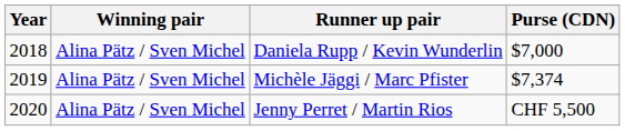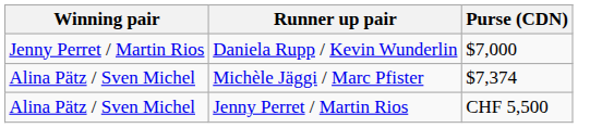- column: Year | 2018 | 2019 | 2020
Daniela Rupp / Kevin Wunderlin | Winning pair: Alina Pätz / Sven Michel -> Jenny Perret / Martin Rios
